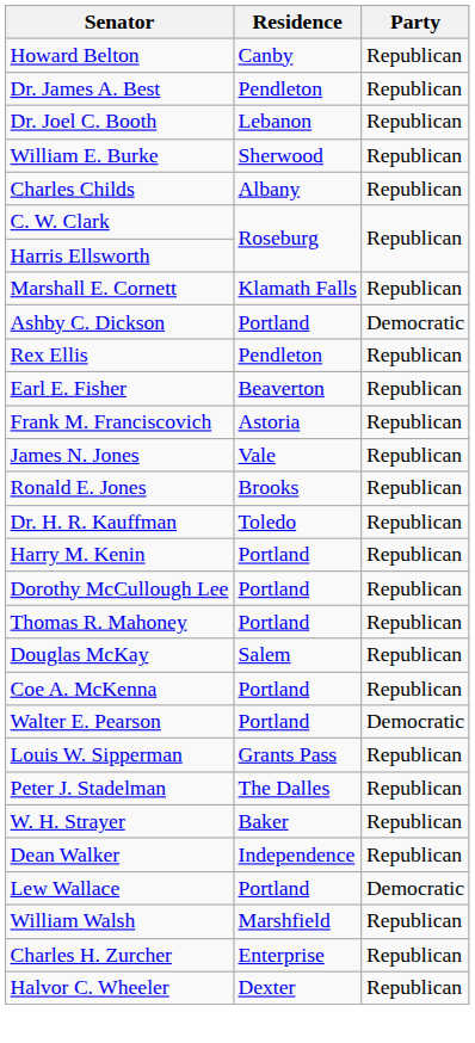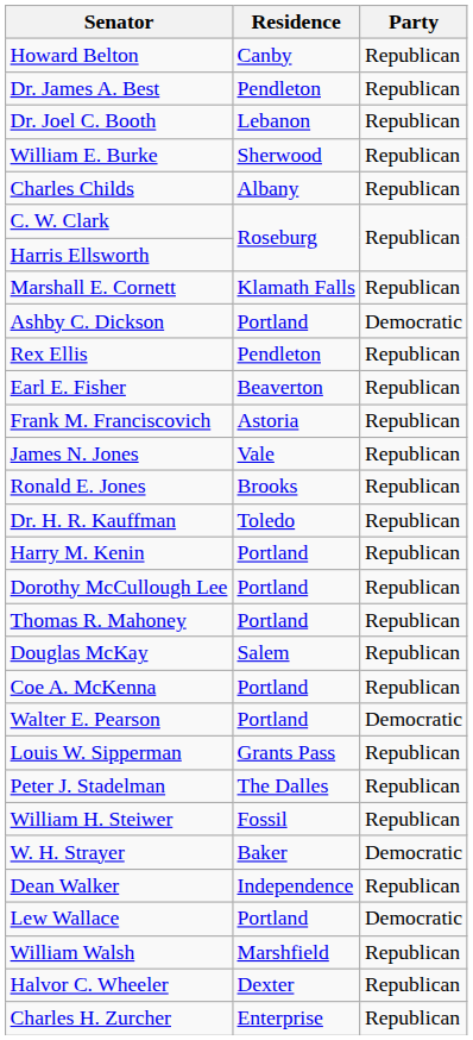+ row: William H. Steiwer | Fossil | Republican
W. H. Strayer | Party: Republican -> Democratic
rows swapped: Halvor C. Wheeler <-> Charles H. Zurcher
